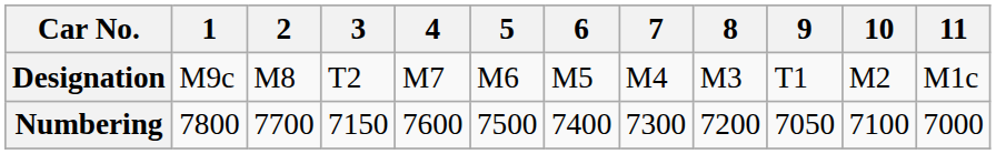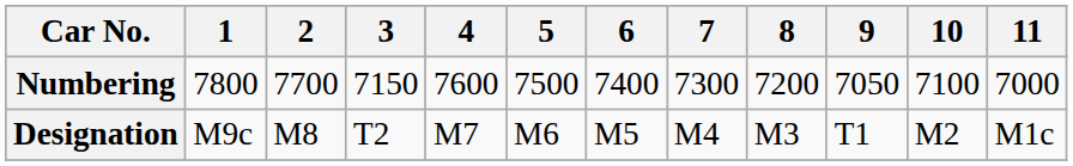rows swapped: Designation <-> Numbering
